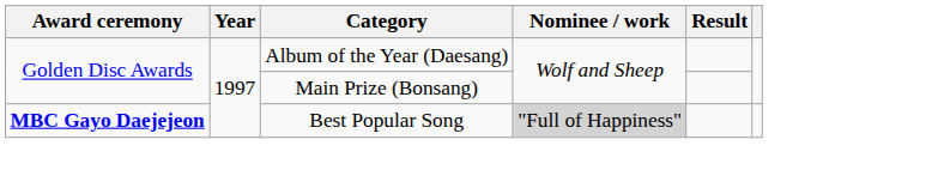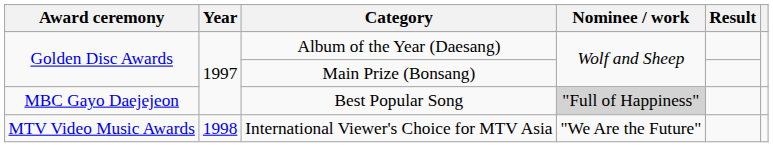Best Popular Song | Award ceremony: bold -> normal
+ row: MTV Video Music Awards | 1998 | International Viewer's Choice for MTV Asia | "We Are the Future"
